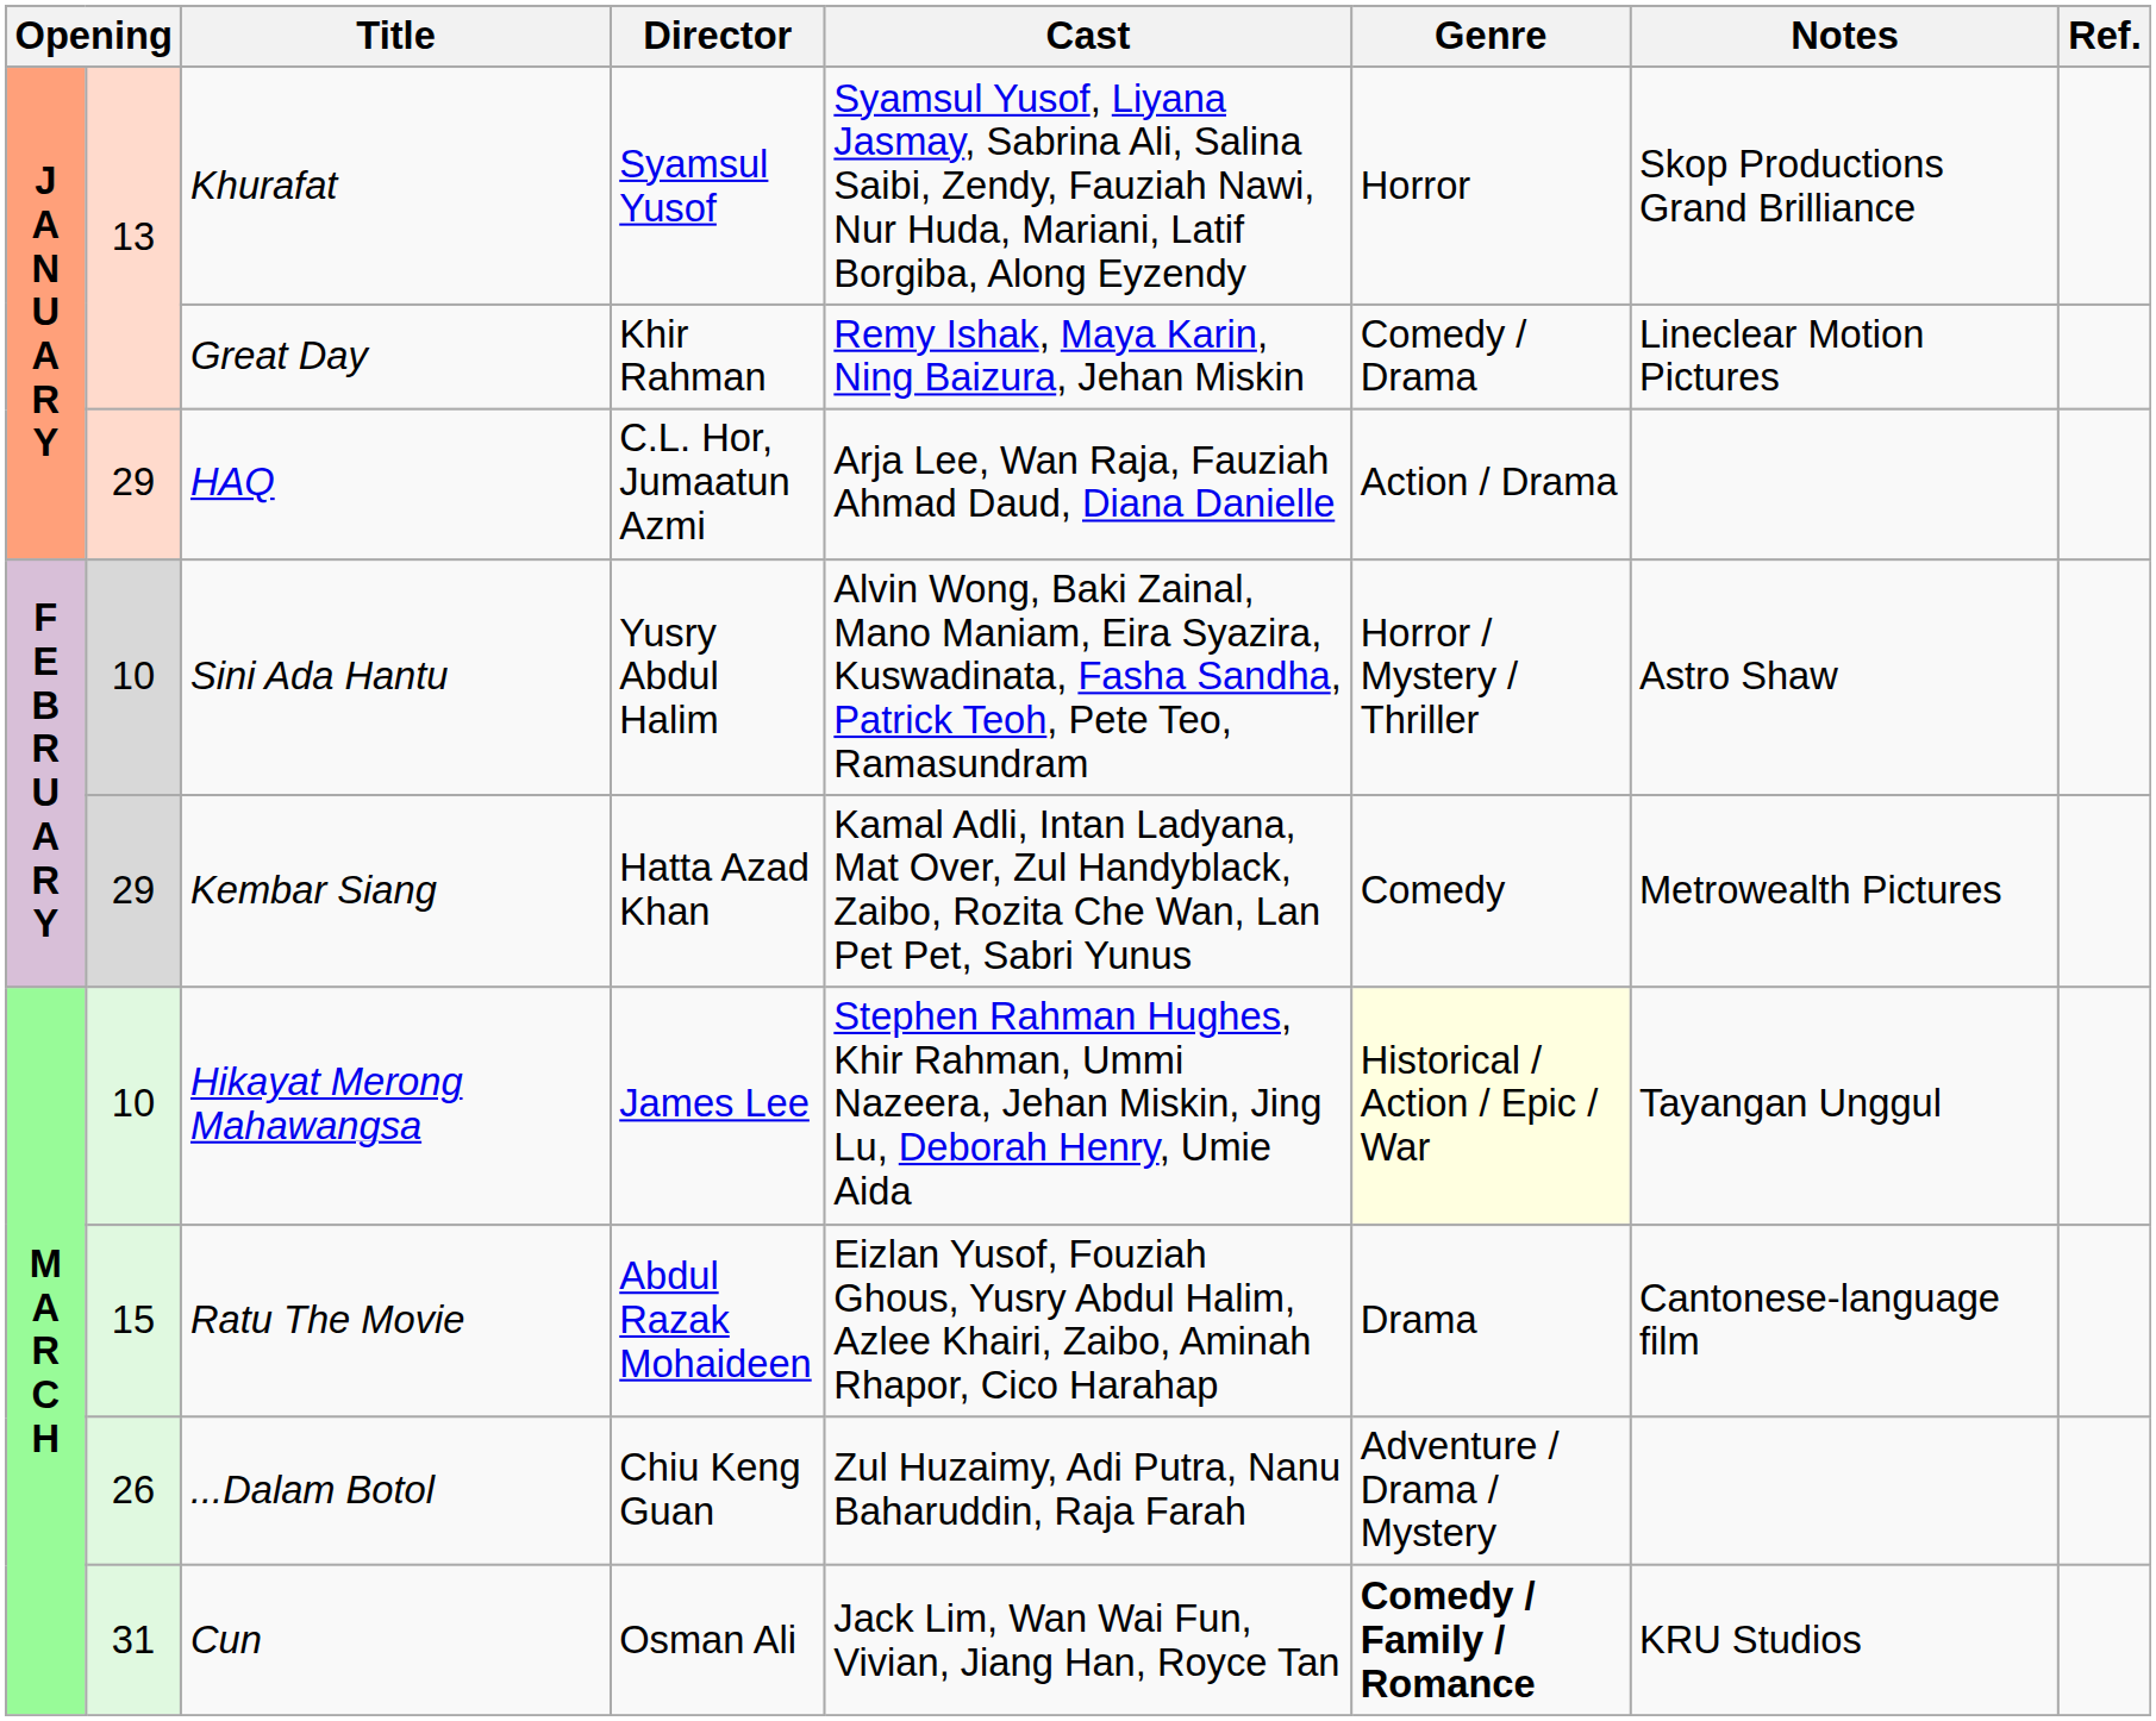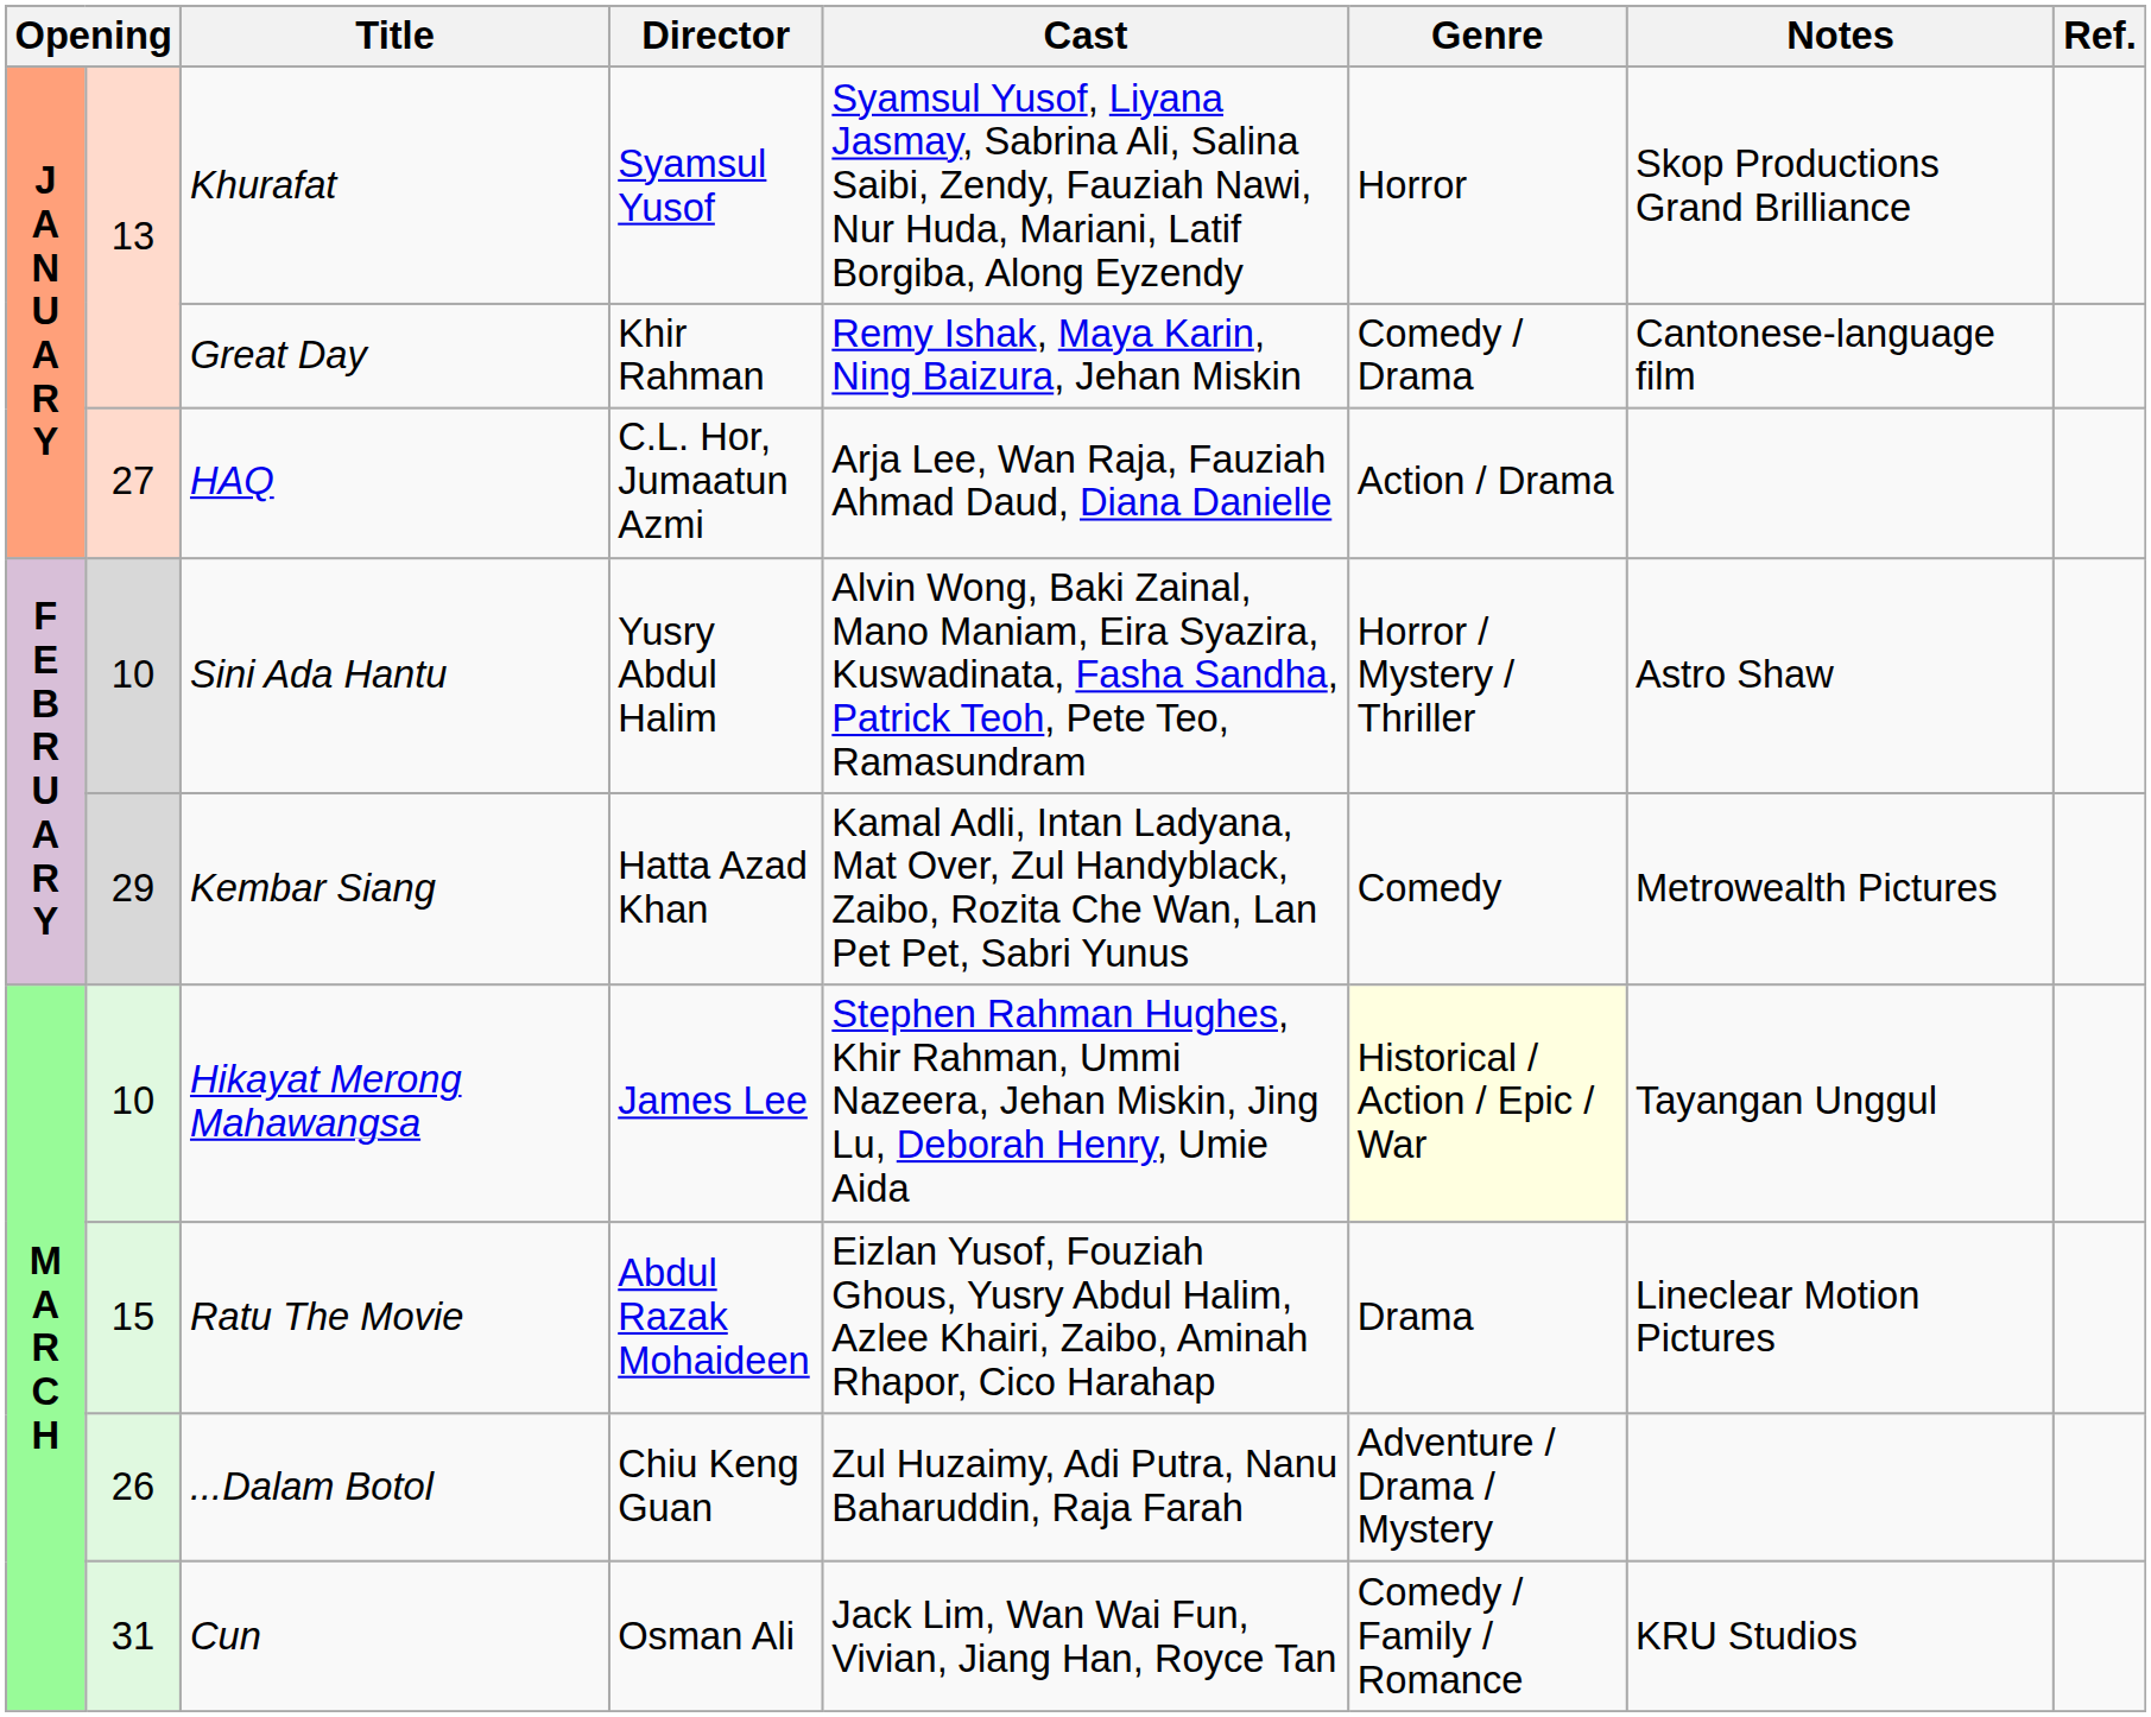Great Day | Notes: Lineclear Motion Pictures -> Cantonese-language film
HAQ | column 2: 29 -> 27
Ratu The Movie | Notes: Cantonese-language film -> Lineclear Motion Pictures
Cun | Genre: bold -> normal
